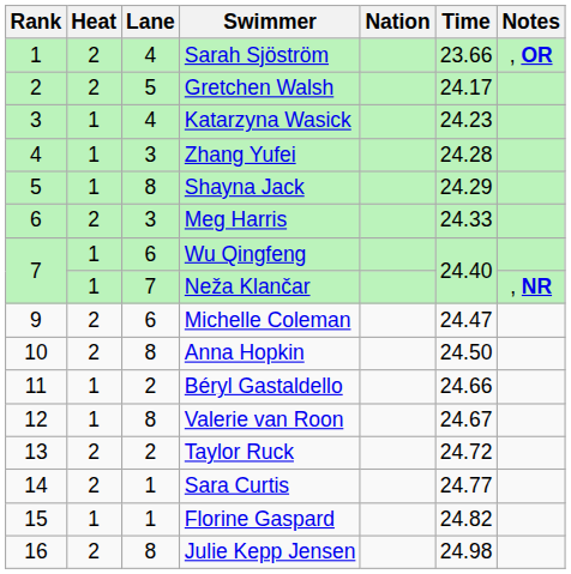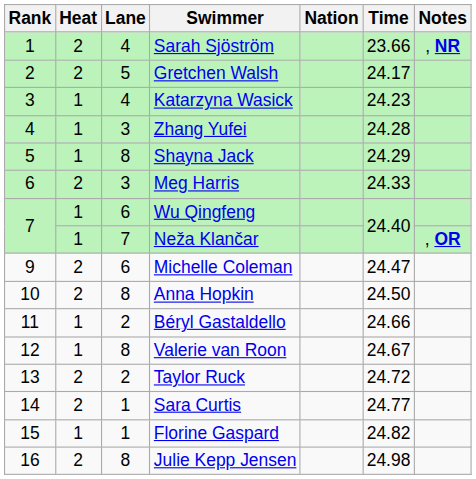Sarah Sjöström | Notes: , OR -> , NR
Neža Klančar | Notes: , NR -> , OR
